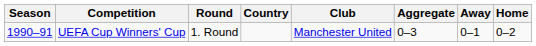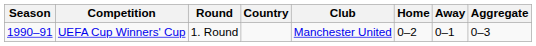columns swapped: Home <-> Aggregate
